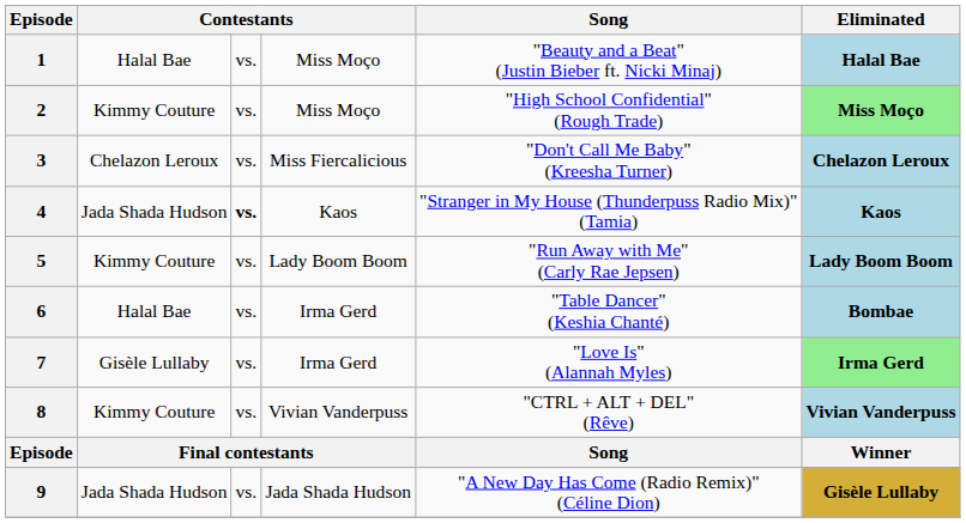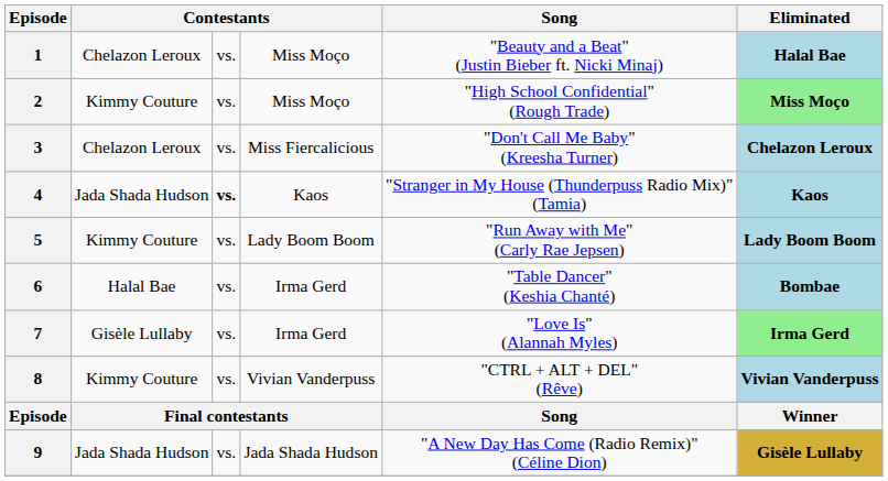1 | column 2: Halal Bae -> Chelazon Leroux
